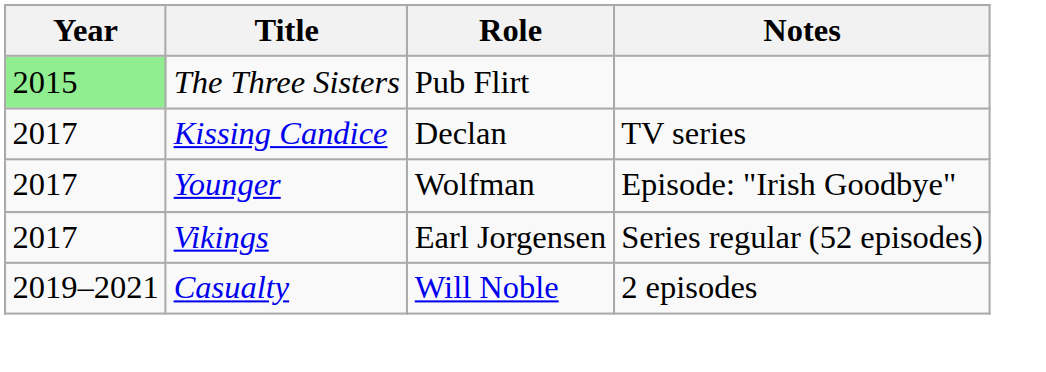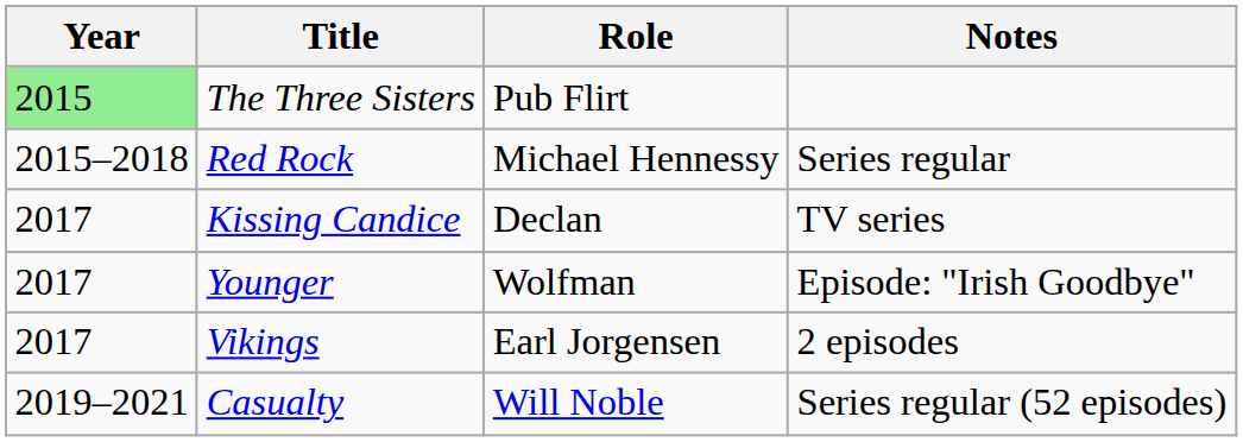+ row: 2015–2018 | Red Rock | Michael Hennessy | Series regular
Vikings | Notes: Series regular (52 episodes) -> 2 episodes
Casualty | Notes: 2 episodes -> Series regular (52 episodes)
